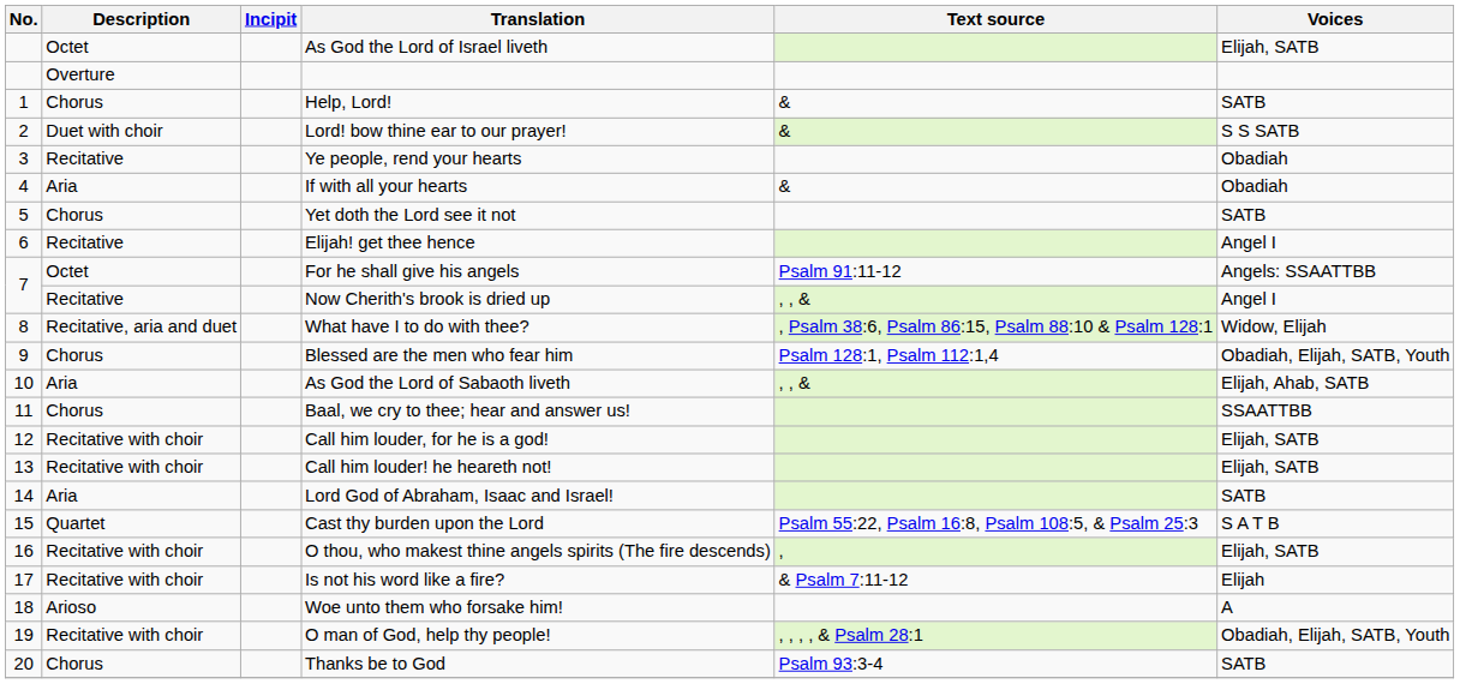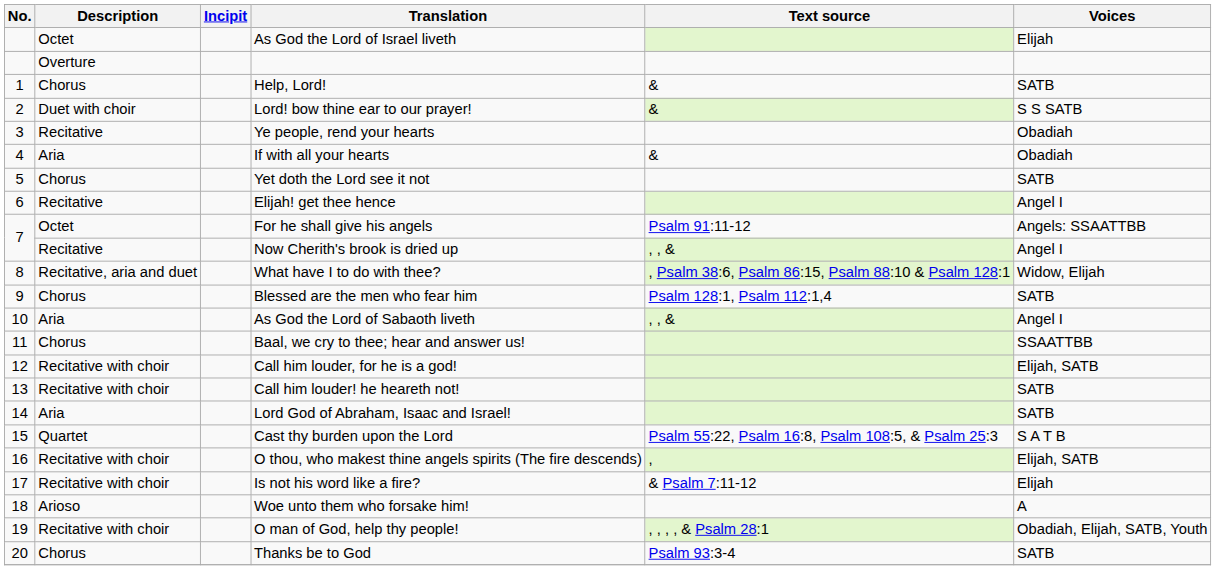As God the Lord of Israel liveth | Voices: Elijah, SATB -> Elijah
Blessed are the men who fear him | Voices: Obadiah, Elijah, SATB, Youth -> SATB
As God the Lord of Sabaoth liveth | Voices: Elijah, Ahab, SATB -> Angel I
Call him louder! he heareth not! | Voices: Elijah, SATB -> SATB
